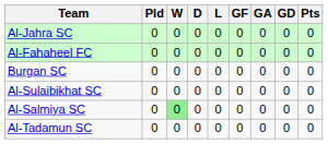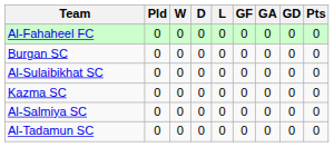- row: Al-Jahra SC | 0 | 0 | 0 | 0 | 0 | 0 | 0 | 0
+ row: Kazma SC | 0 | 0 | 0 | 0 | 0 | 0 | 0 | 0
Al-Salmiya SC | W: lightgreen background -> no background
